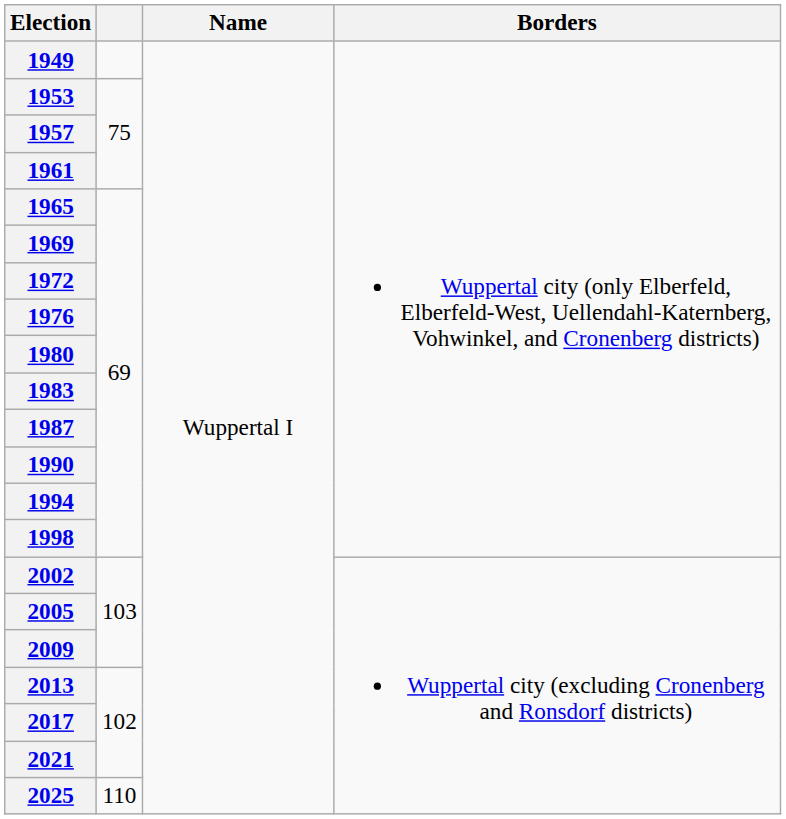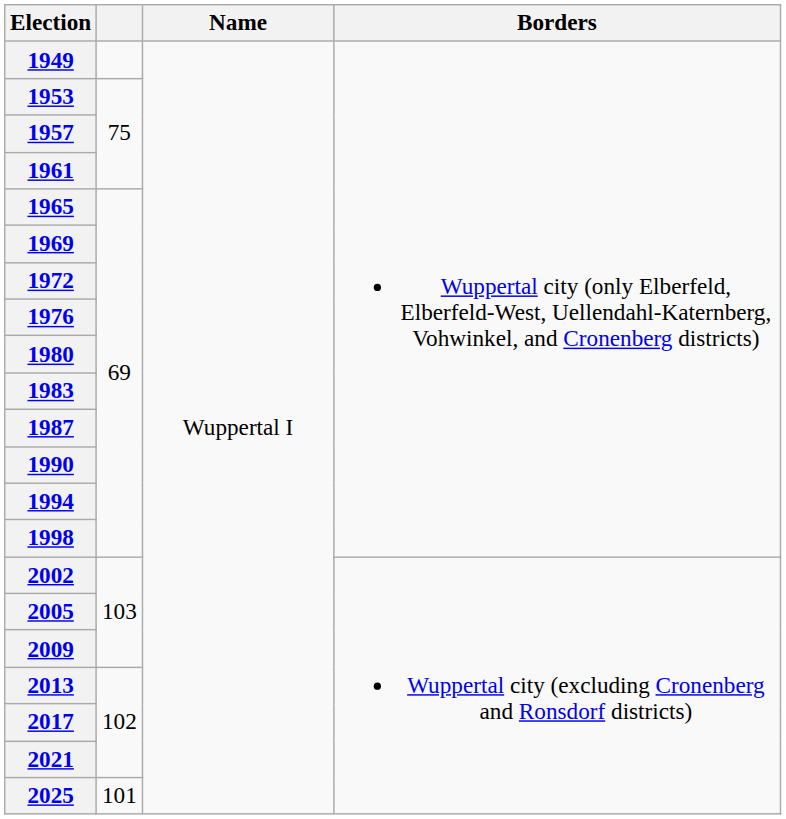2025 | column 2: 110 -> 101
